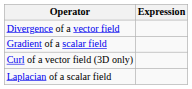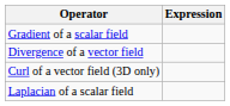rows swapped: Gradient of a scalar field <-> Divergence of a vector field
